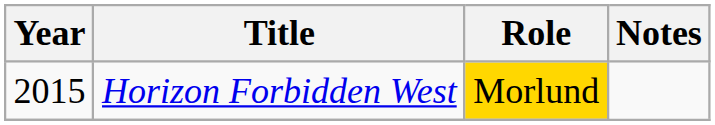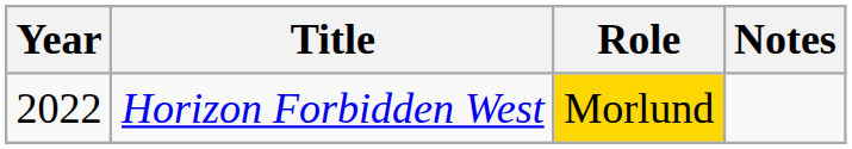Horizon Forbidden West | Year: 2015 -> 2022
